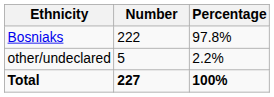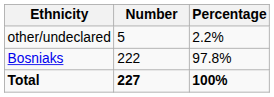rows swapped: Bosniaks <-> other/undeclared
